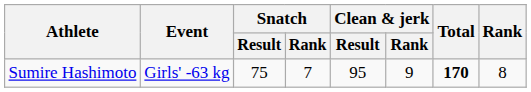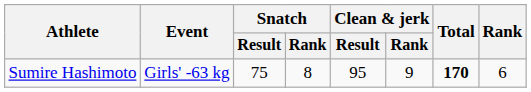Sumire Hashimoto | Snatch / Rank: 7 -> 8
Sumire Hashimoto | Rank: 8 -> 6
